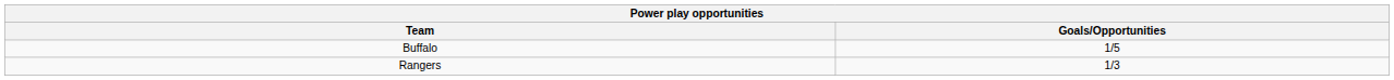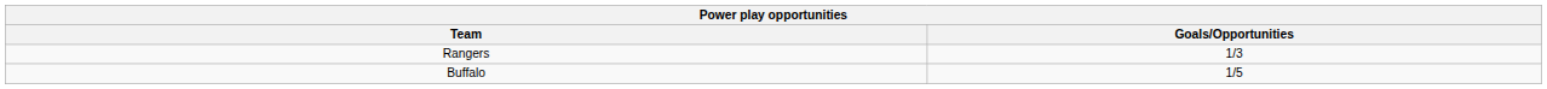rows swapped: Rangers <-> Buffalo
